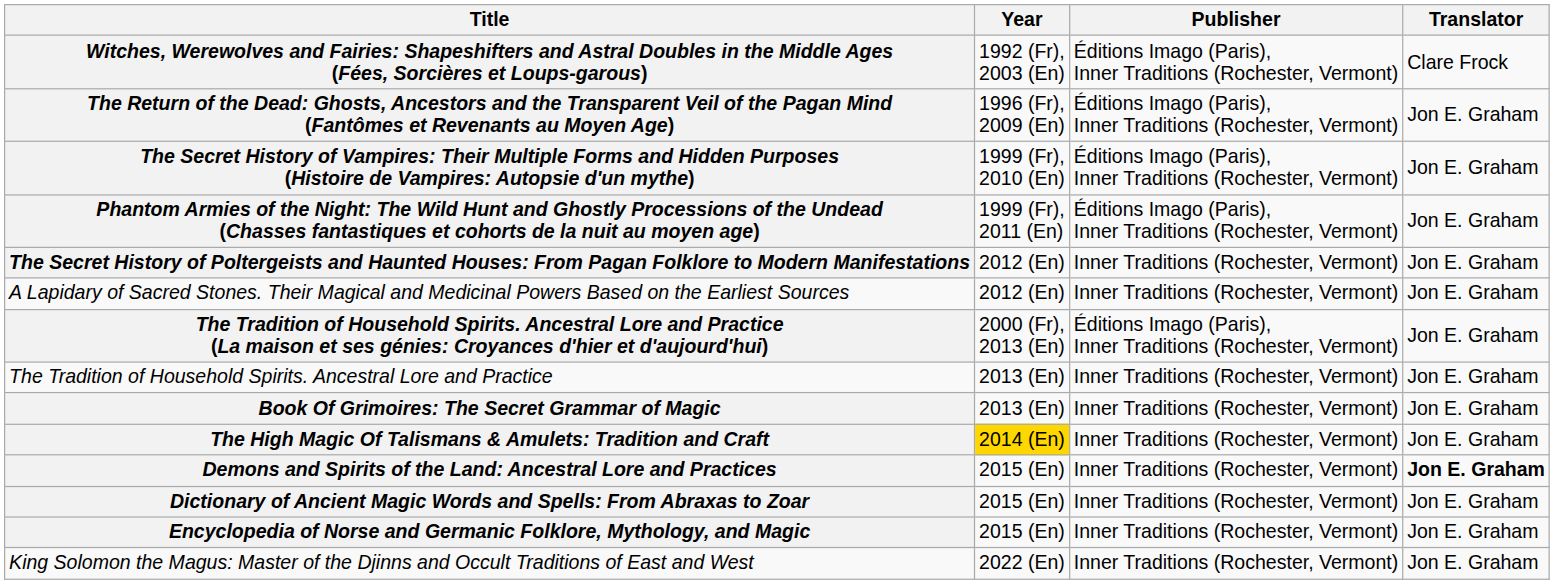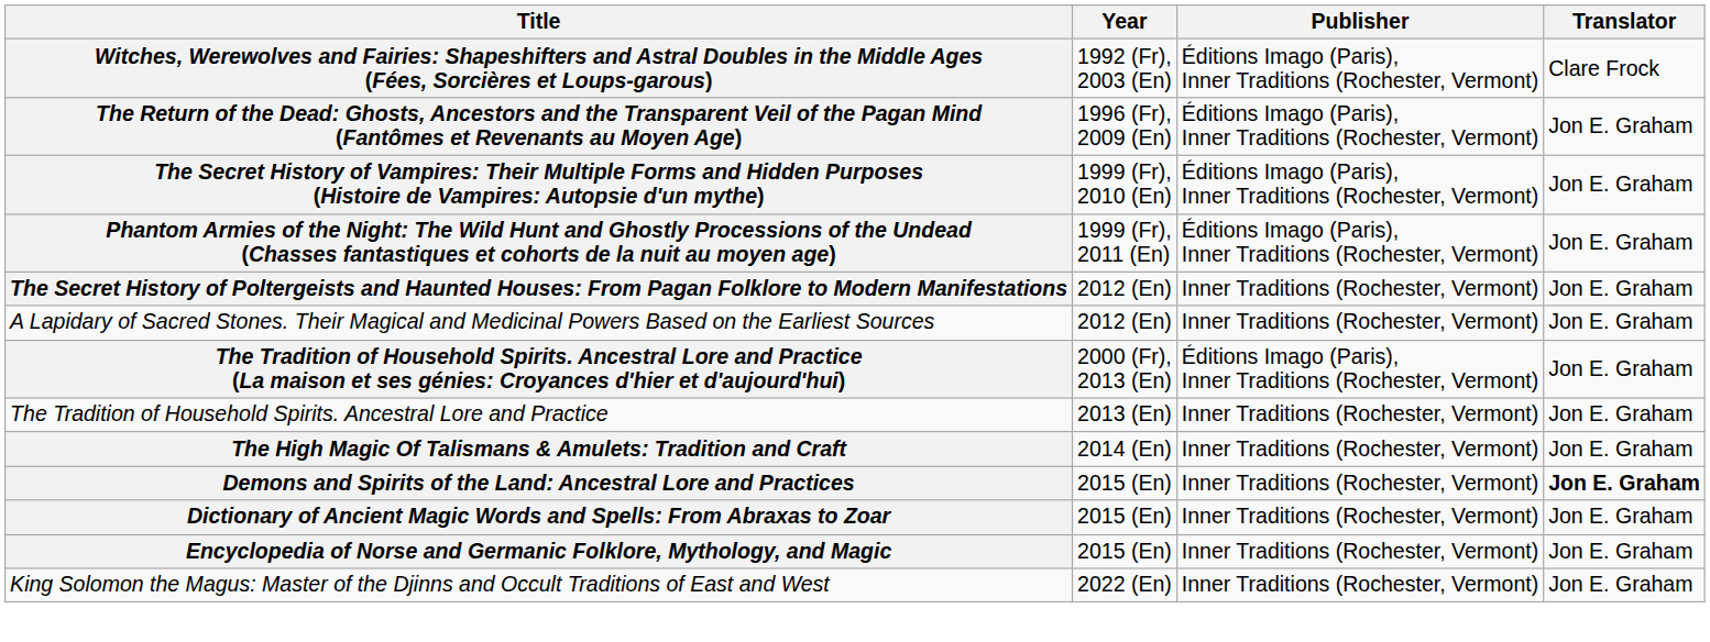- row: Book Of Grimoires: The Secret Grammar of Magic | 2013 (En) | Inner Traditions (Rochester, Vermont) | Jon E. Graham
The High Magic Of Talismans & Amulets: Tradition and Craft | Year: gold background -> no background
